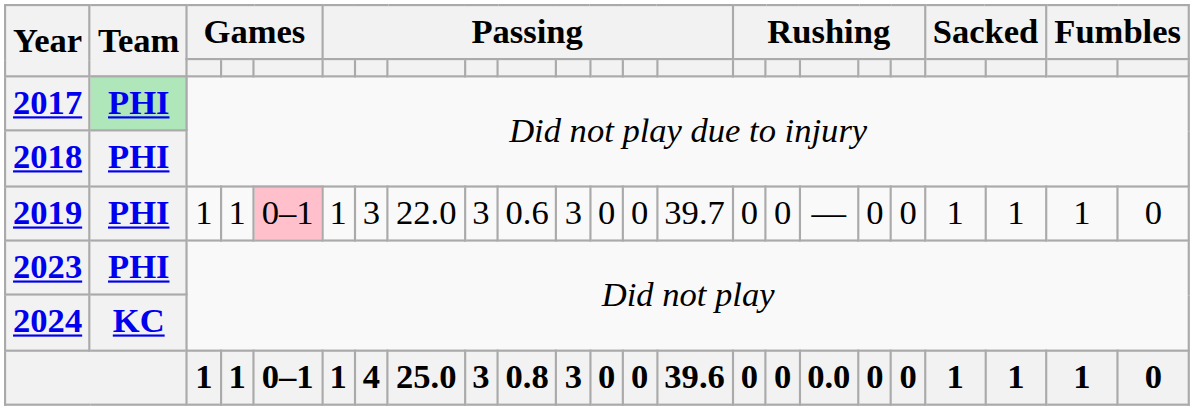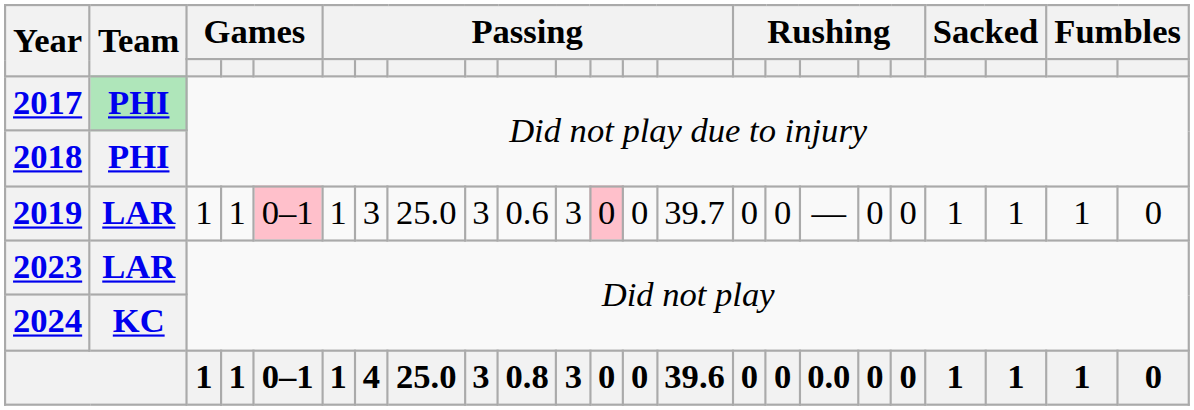2019 | Team: PHI -> LAR
2019 | column 8: 22.0 -> 25.0
2019 | column 12: no background -> pink background
2023 | Team: PHI -> LAR
